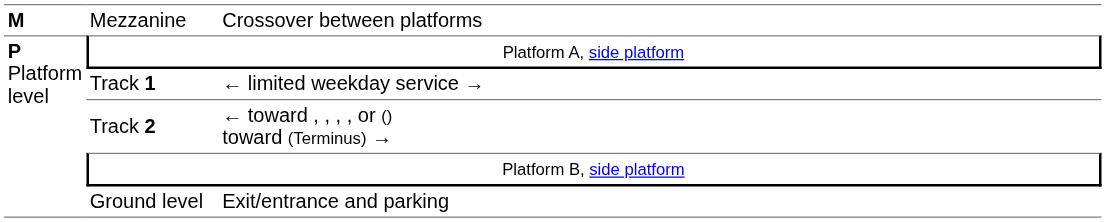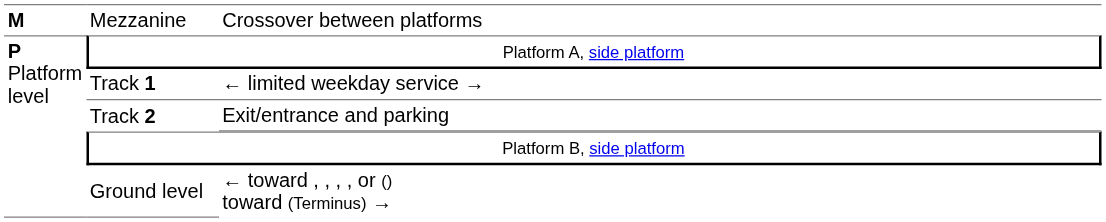Track 2 | column 3: ← toward , , , , or () toward (Terminus) → -> Exit/entrance and parking
Ground level | column 3: Exit/entrance and parking -> ← toward , , , , or () toward (Terminus) →
